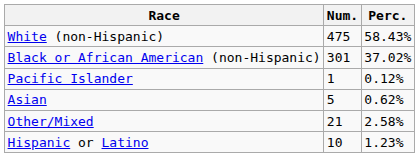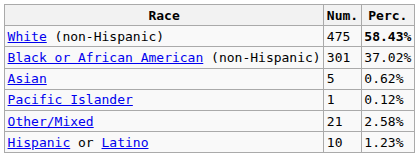White (non-Hispanic) | Perc.: normal -> bold
rows swapped: Asian <-> Pacific Islander
